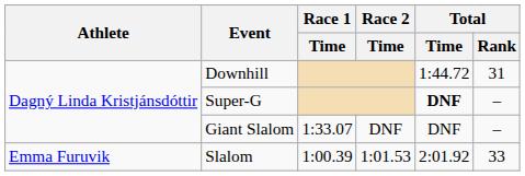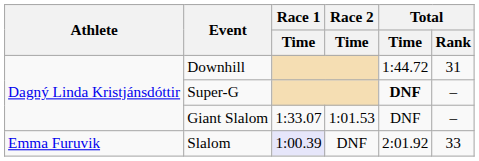Giant Slalom | Race 2 / Time: DNF -> 1:01.53
Slalom | Race 1 / Time: no background -> lavender background
Slalom | Race 2 / Time: 1:01.53 -> DNF
